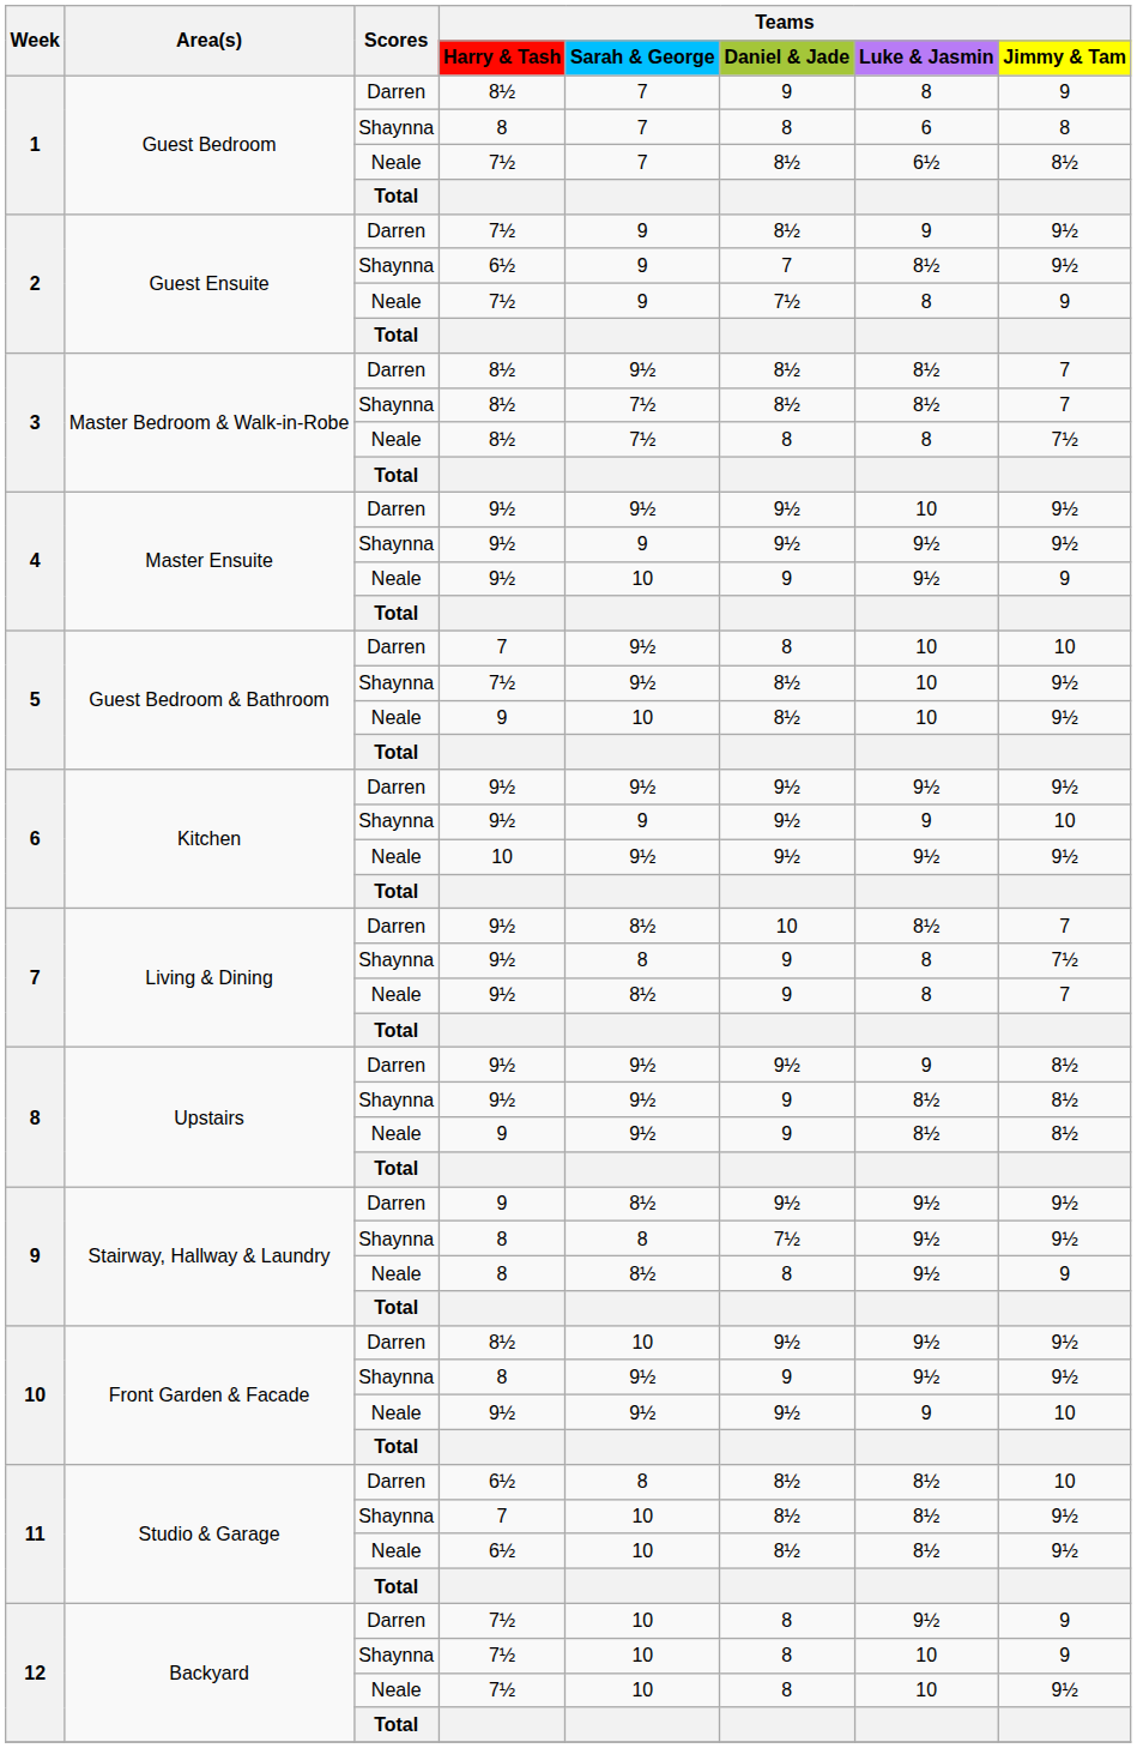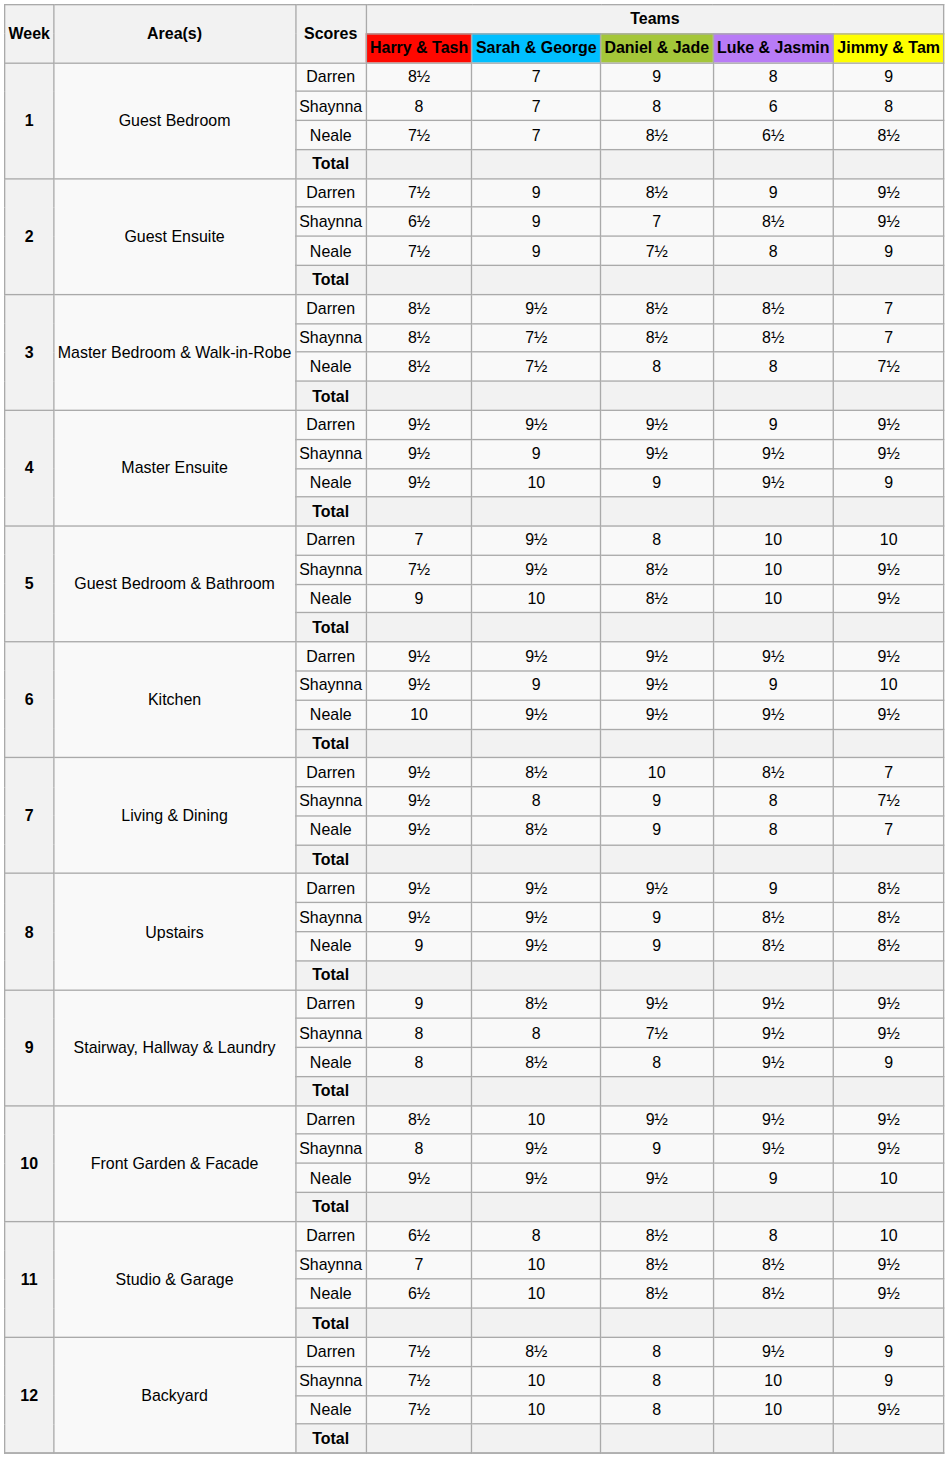4 / Darren | Teams / Luke & Jasmin: 10 -> 9
11 / Darren | Teams / Luke & Jasmin: 8½ -> 8
12 / Darren | Teams / Sarah & George: 10 -> 8½
